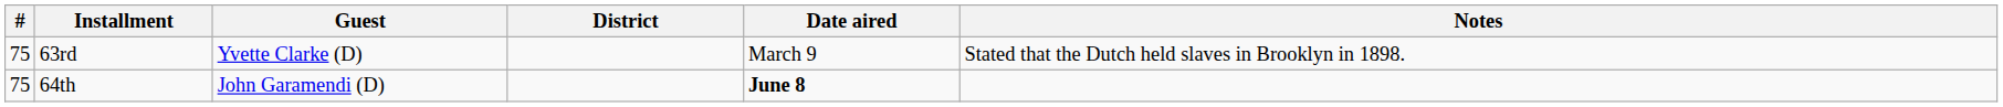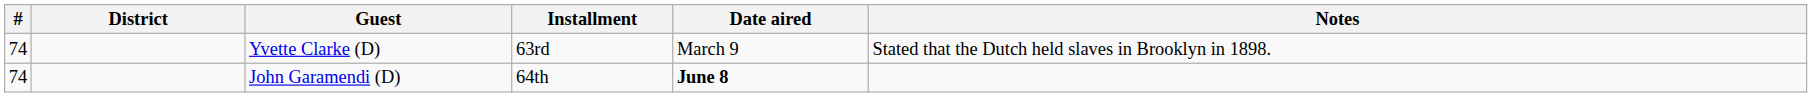columns swapped: District <-> Installment
Yvette Clarke (D) | #: 75 -> 74
John Garamendi (D) | #: 75 -> 74
